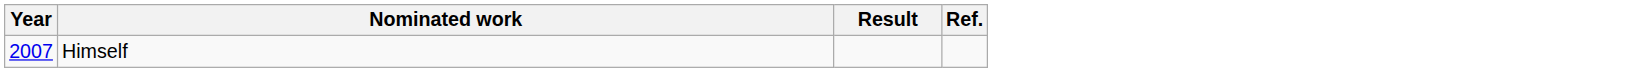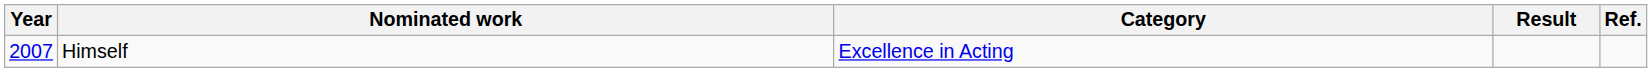+ column: Category | Excellence in Acting
